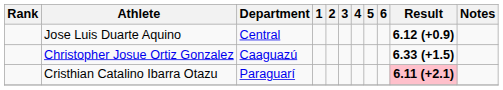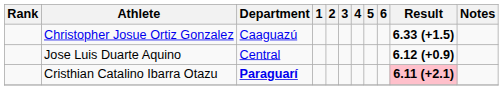rows swapped: Christopher Josue Ortiz Gonzalez <-> Jose Luis Duarte Aquino
Cristhian Catalino Ibarra Otazu | Department: normal -> bold
